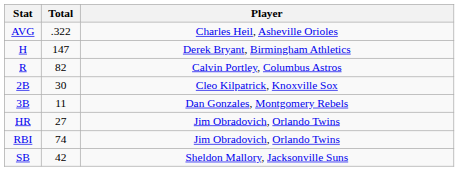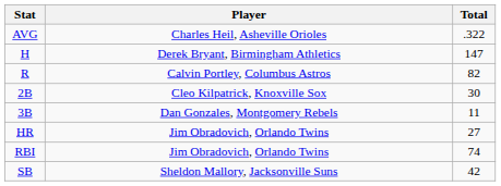columns swapped: Player <-> Total
